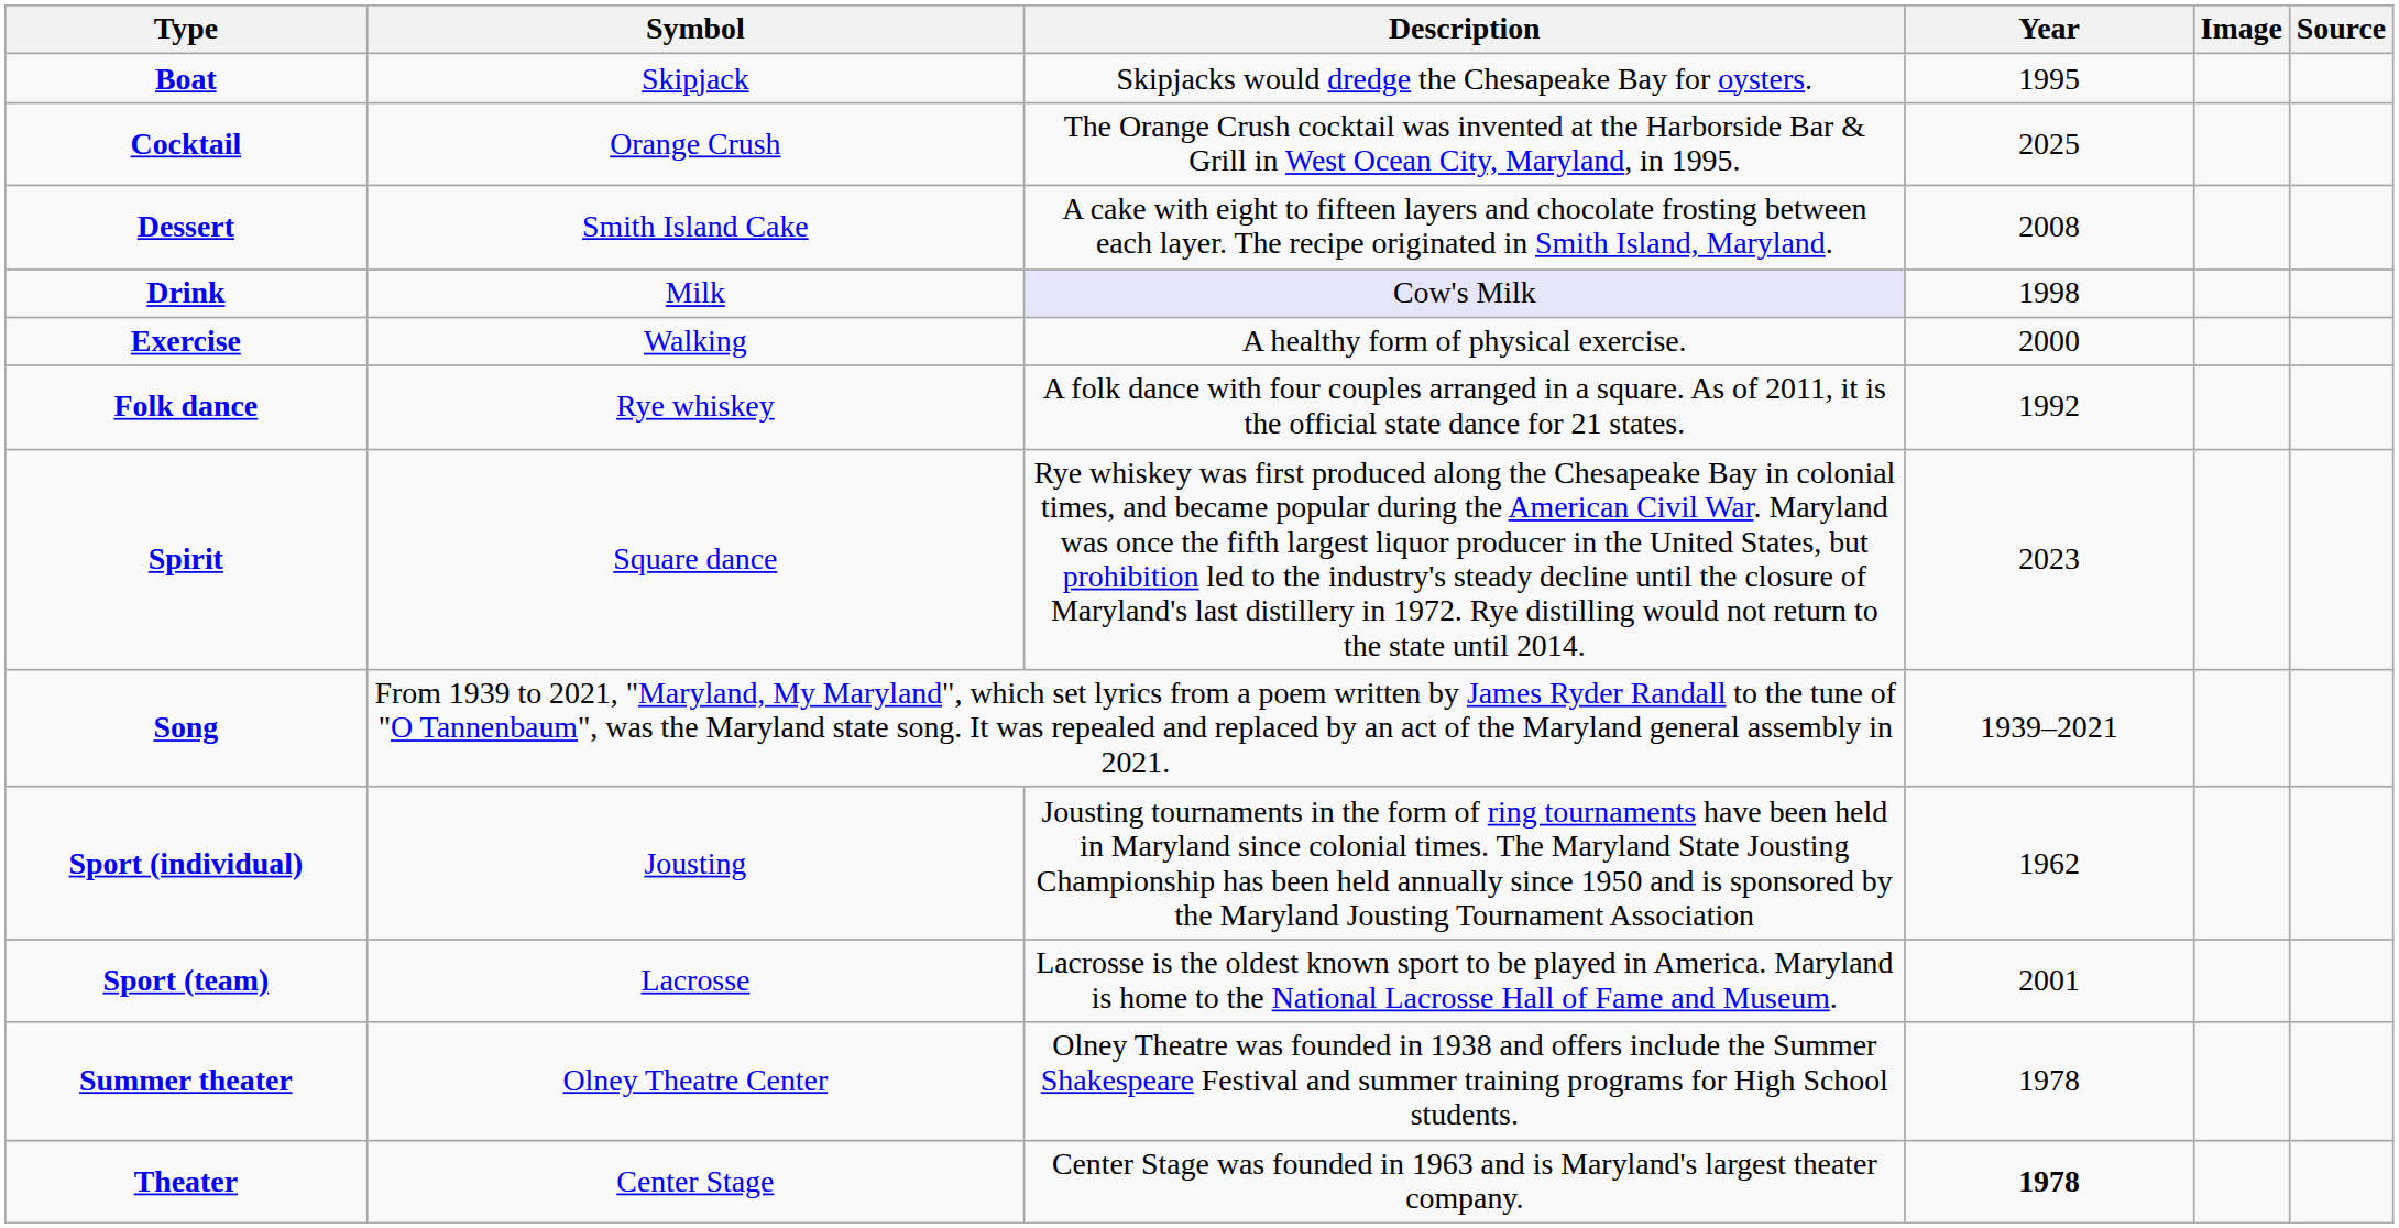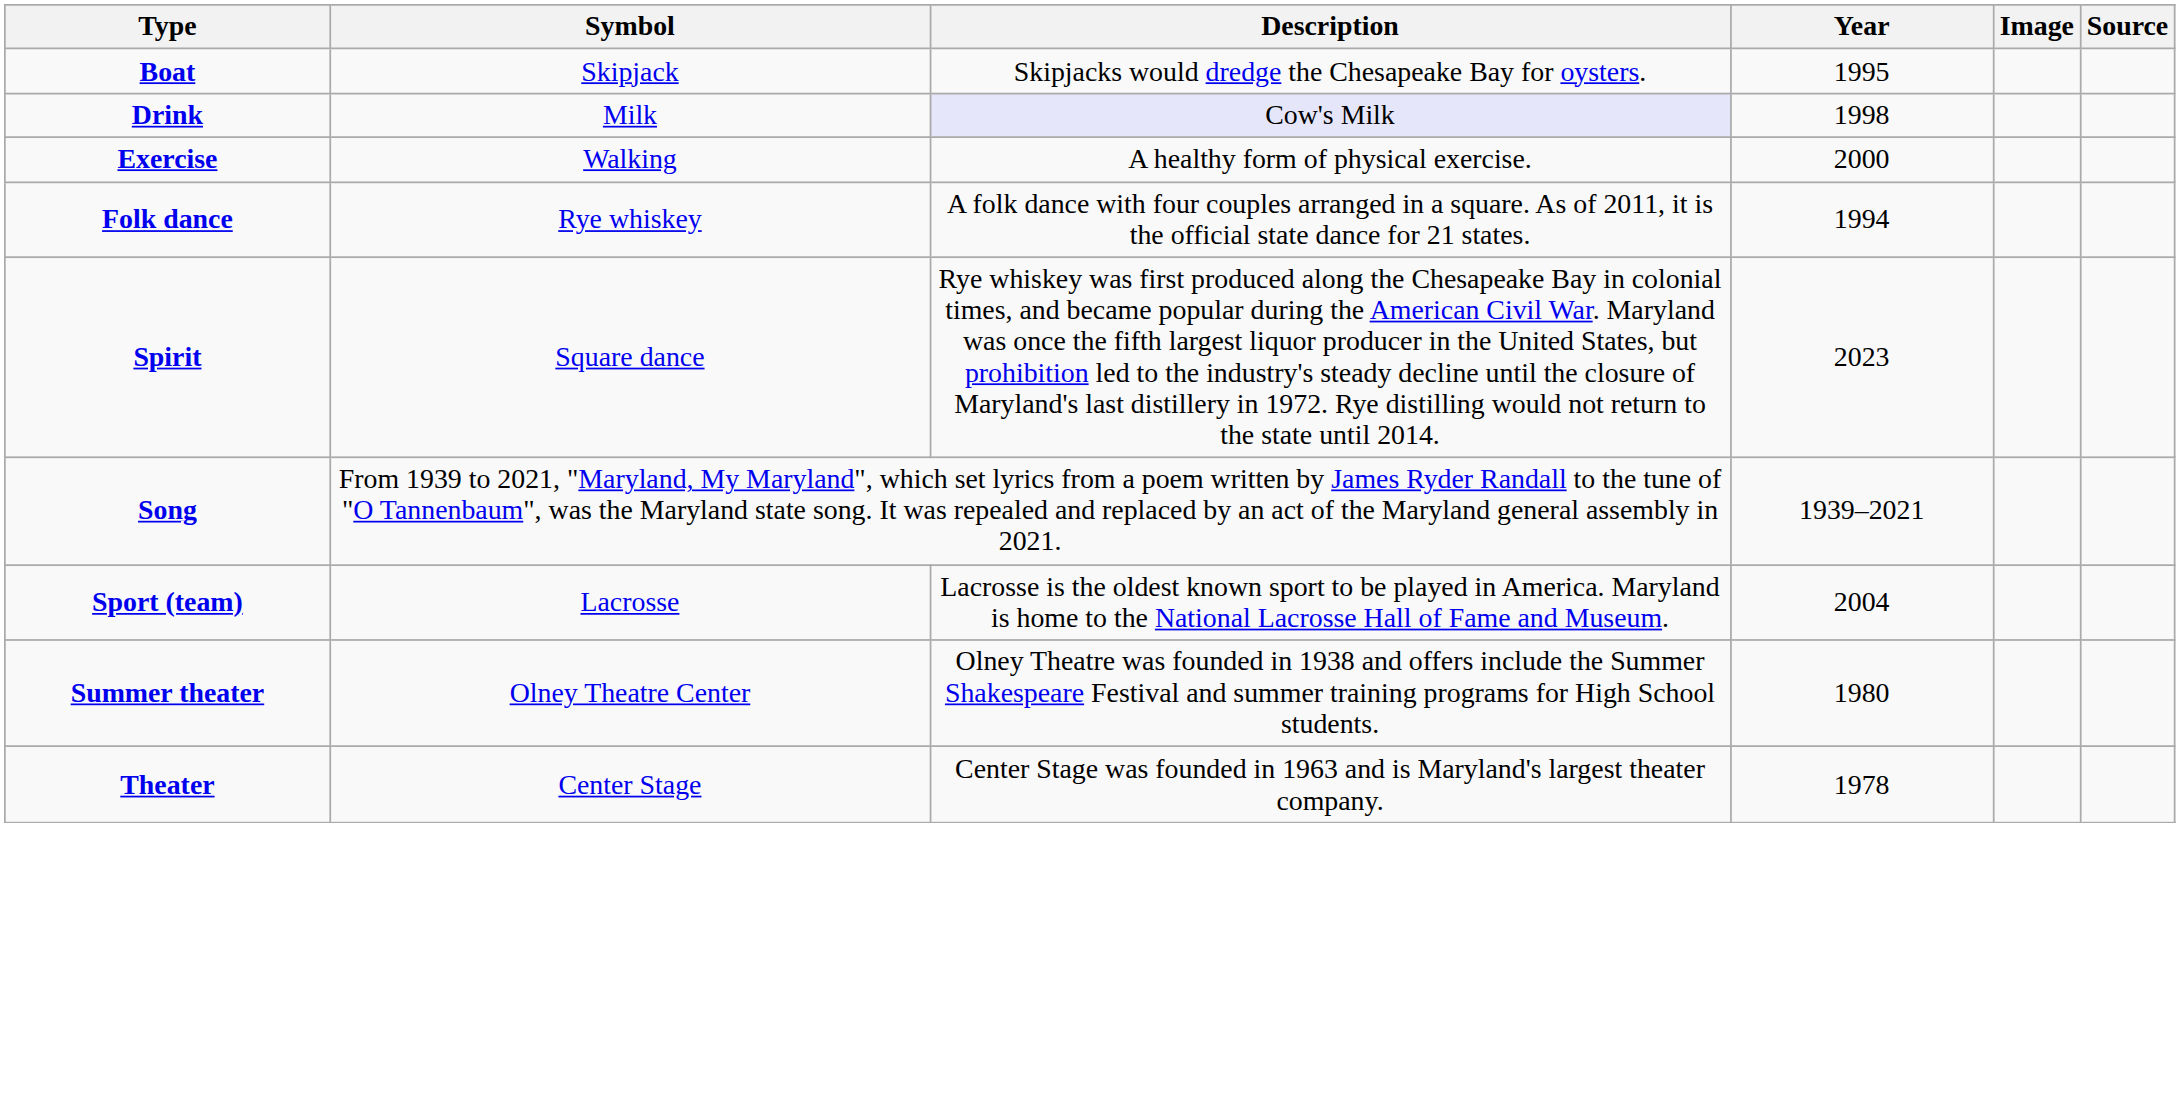- row: Cocktail | Orange Crush | The Orange Crush cocktail was invented at the Harborside Bar & Grill in West Ocean City, Maryland, in 1995. | 2025
- row: Dessert | Smith Island Cake | A cake with eight to fifteen layers and chocolate frosting between each layer. The recipe originated in Smith Island, Maryland. | 2008
Folk dance | Year: 1992 -> 1994
- row: Sport (individual) | Jousting | Jousting tournaments in the form of ring tournaments have been held in Maryland since colonial times. The Maryland State Jousting Championship has been held annually since 1950 and is sponsored by the Maryland Jousting Tournament Association | 1962
Sport (team) | Year: 2001 -> 2004
Summer theater | Year: 1978 -> 1980
Theater | Year: bold -> normal
